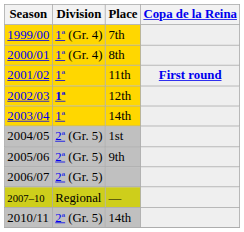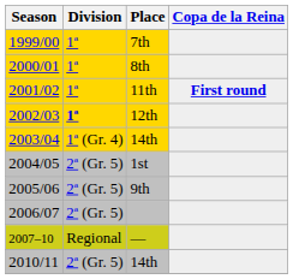7th | Division: 1ª (Gr. 4) -> 1ª
8th | Division: 1ª (Gr. 4) -> 1ª
2003/04 / 14th | Division: 1ª -> 1ª (Gr. 4)
